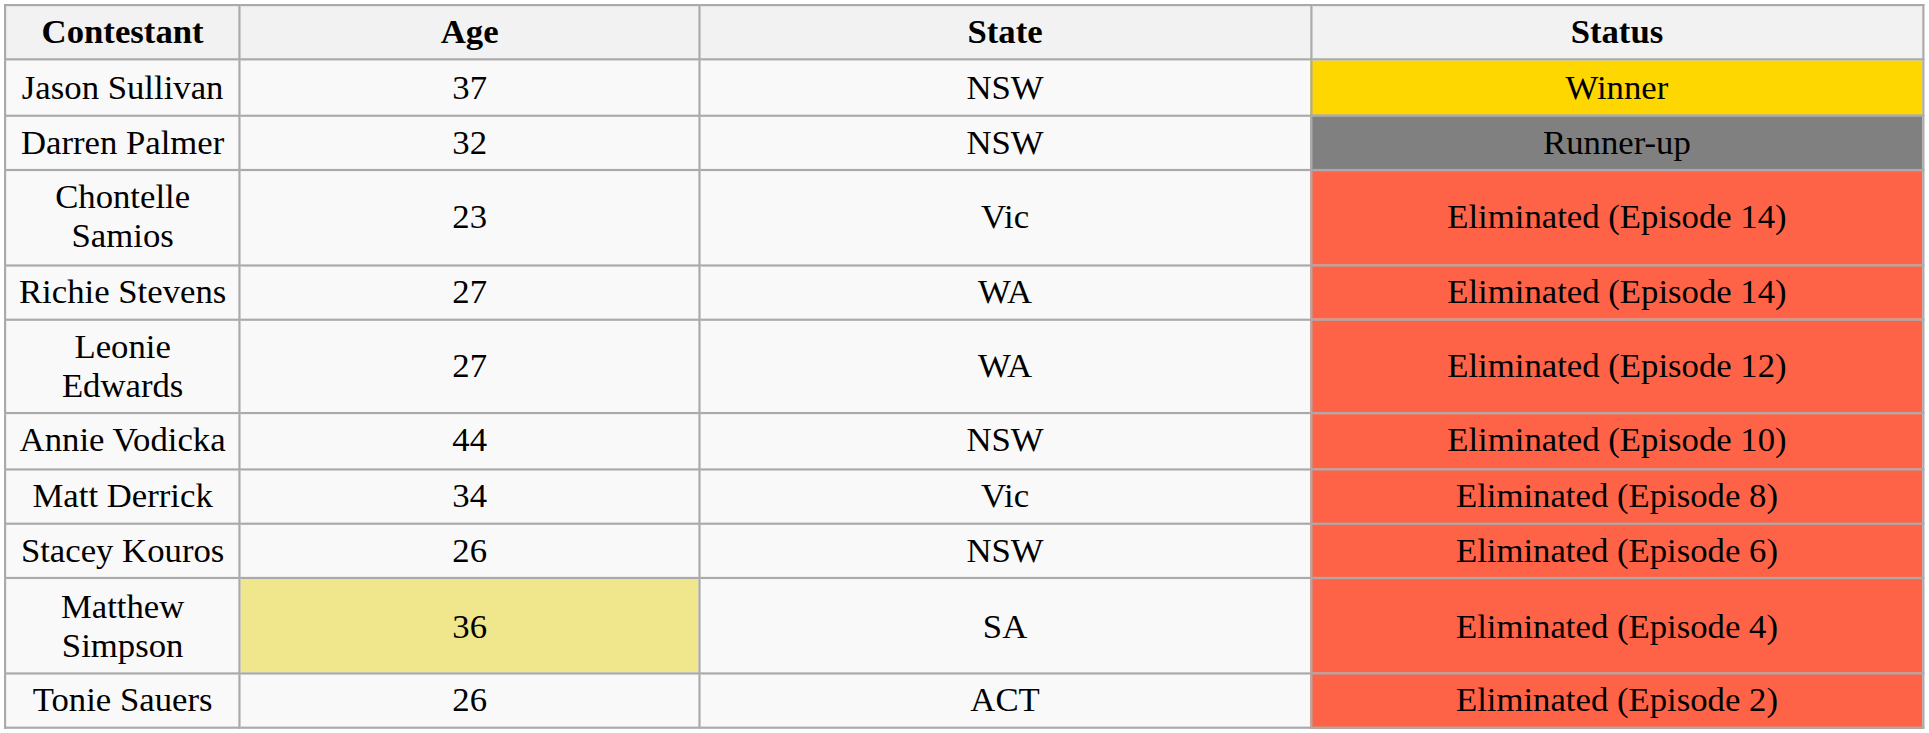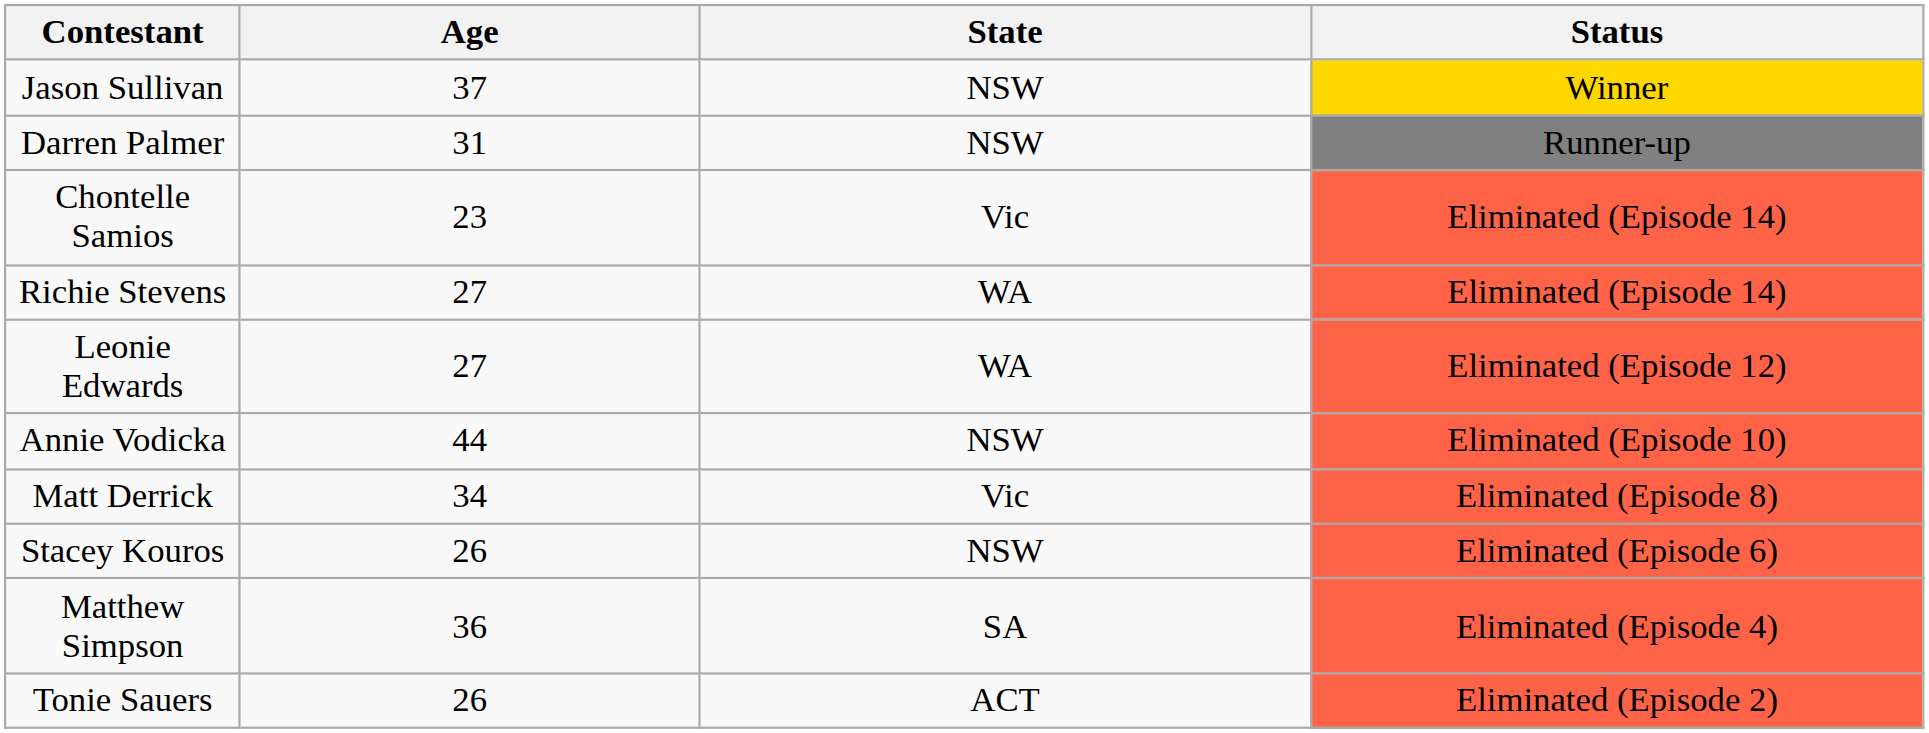Darren Palmer | Age: 32 -> 31
Matthew Simpson | Age: khaki background -> no background
